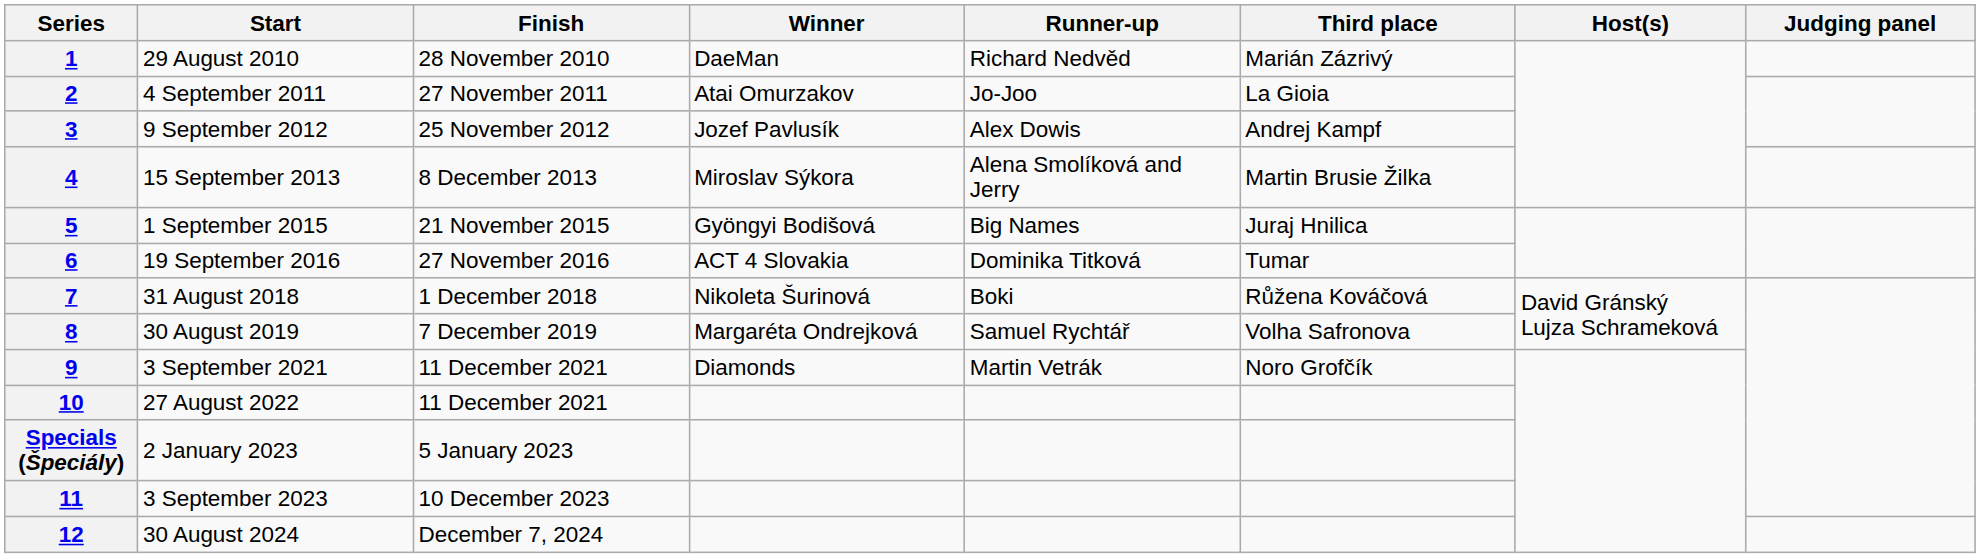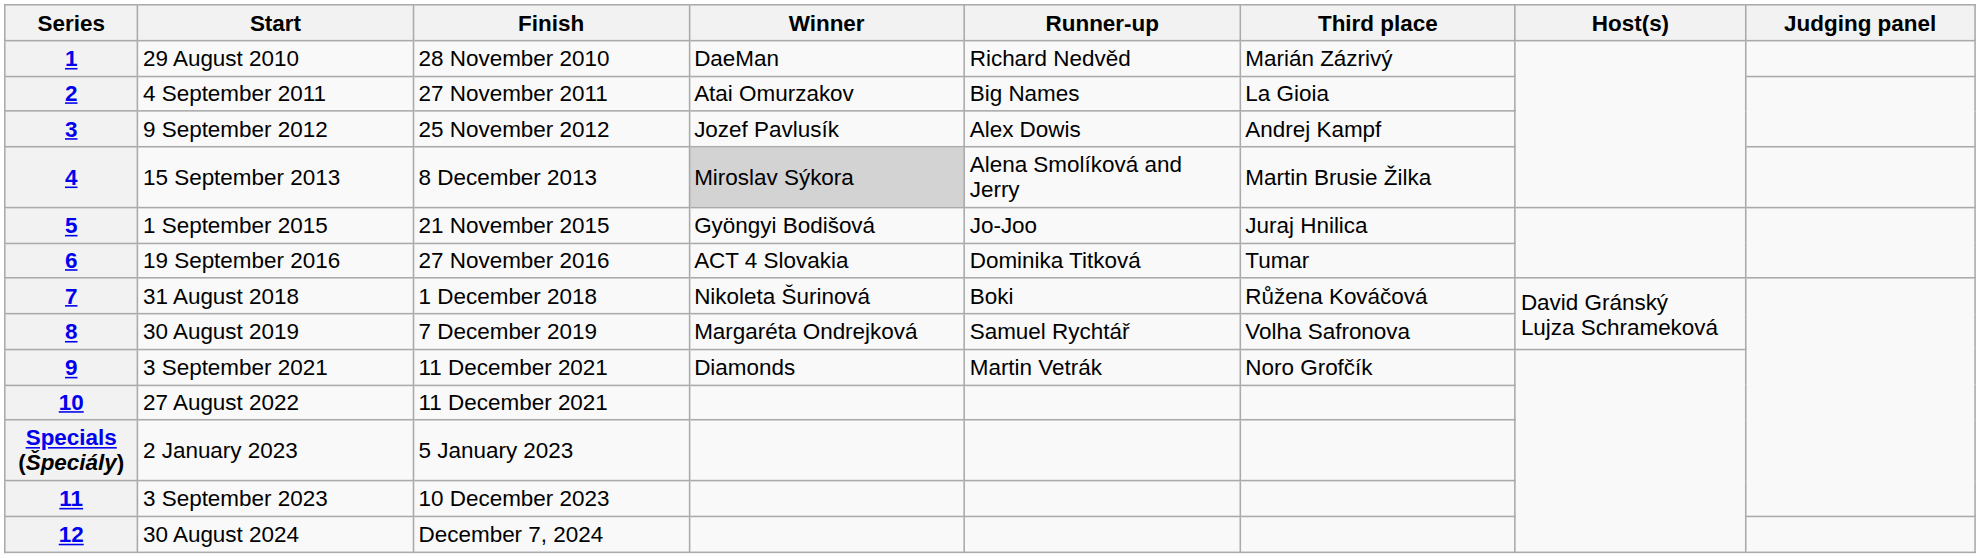2 | Runner-up: Jo-Joo -> Big Names
4 | Winner: no background -> lightgrey background
5 | Runner-up: Big Names -> Jo-Joo
